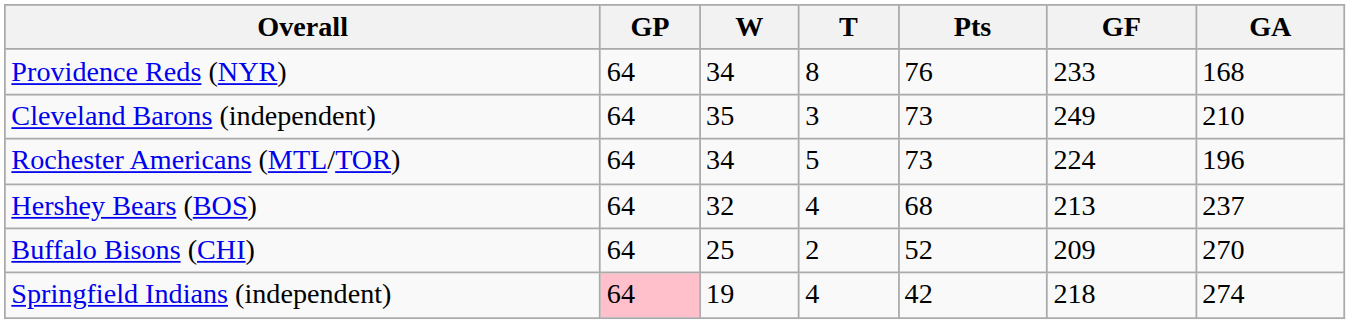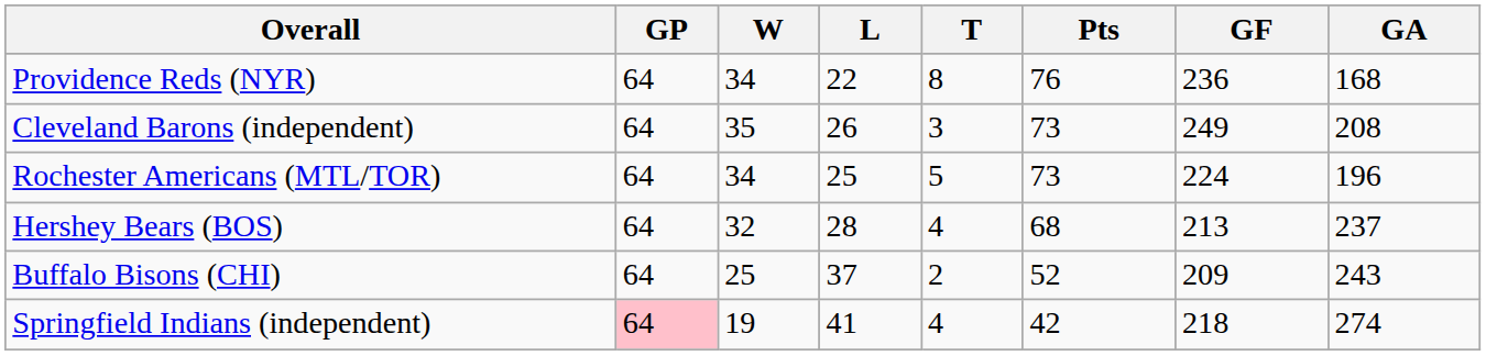+ column: L | 22 | 26 | 25 | 28 | 37 | 41
Providence Reds (NYR) | GF: 233 -> 236
Cleveland Barons (independent) | GA: 210 -> 208
Buffalo Bisons (CHI) | GA: 270 -> 243
